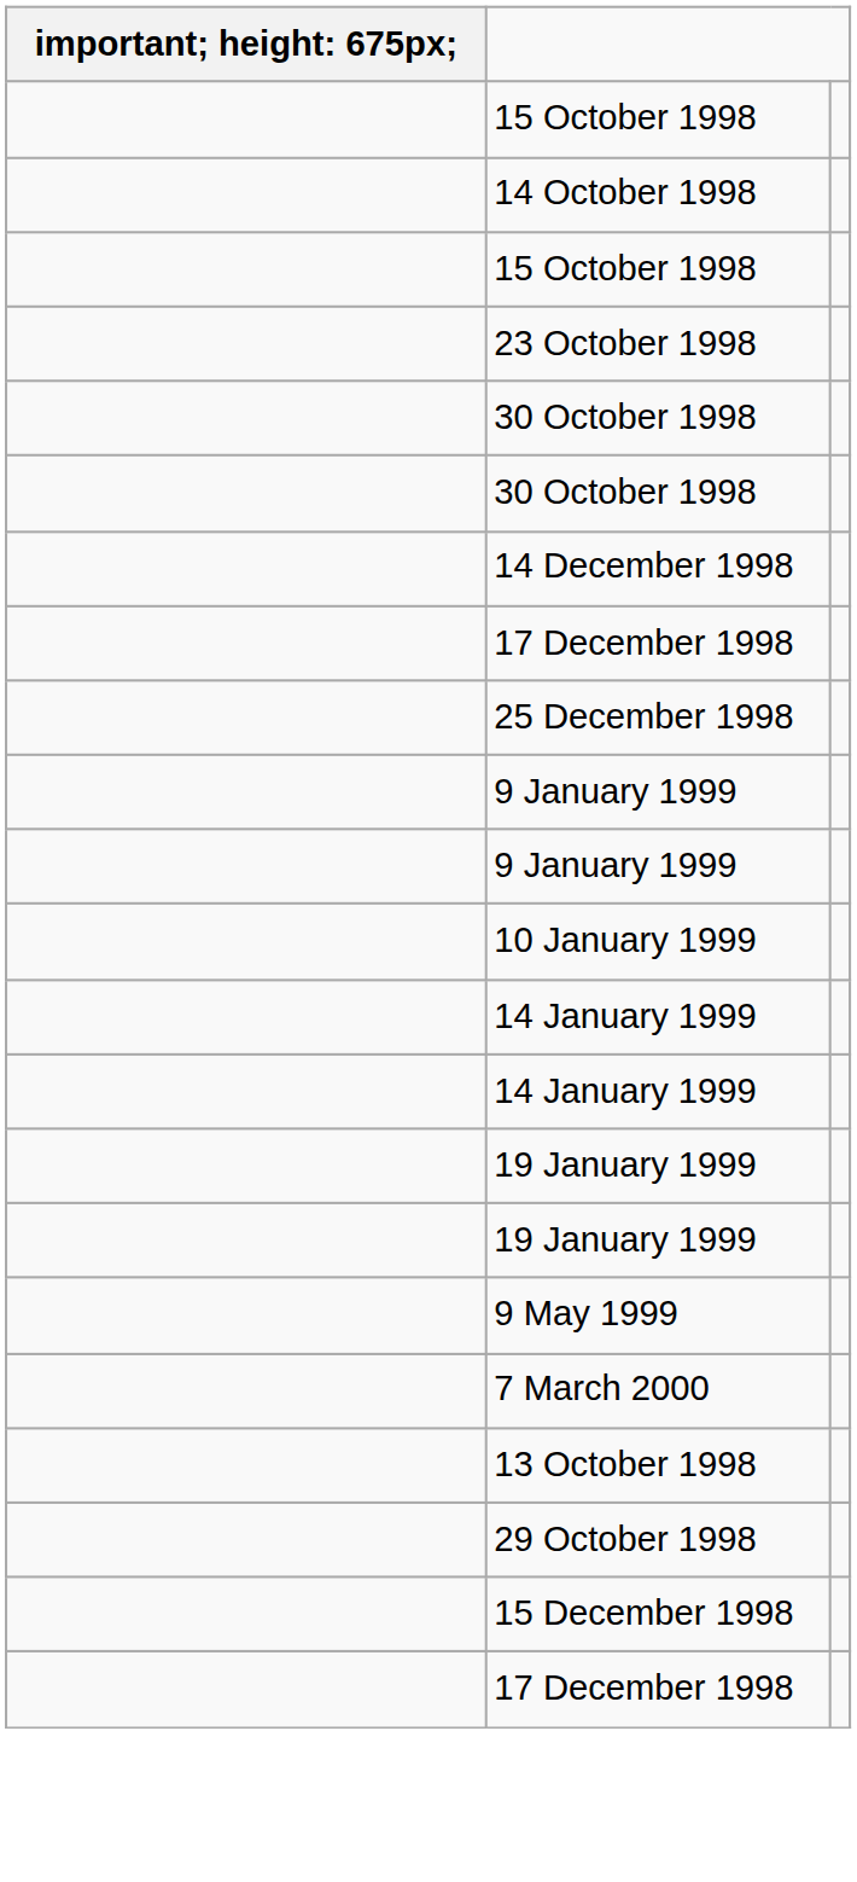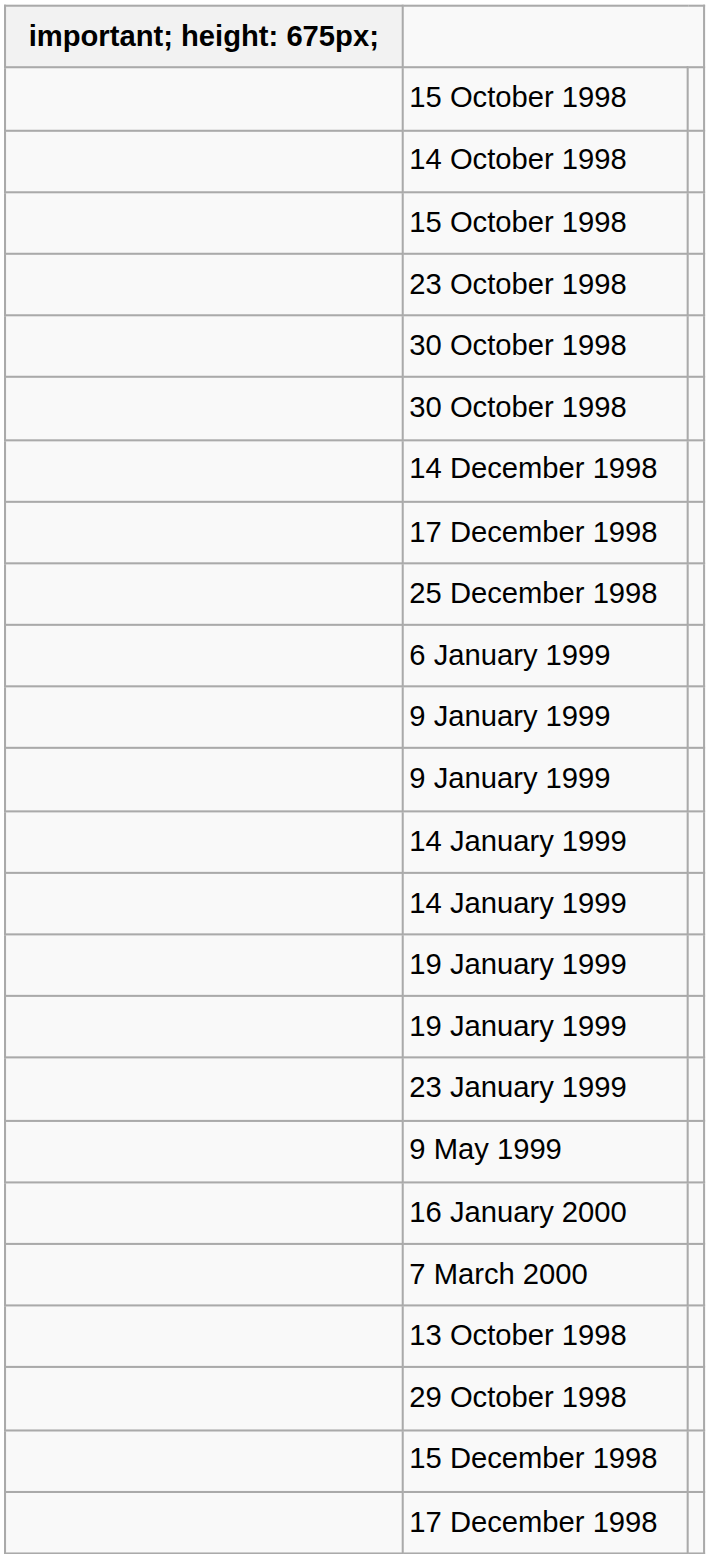+ row: 6 January 1999
- row: 10 January 1999
+ row: 23 January 1999
+ row: 16 January 2000
